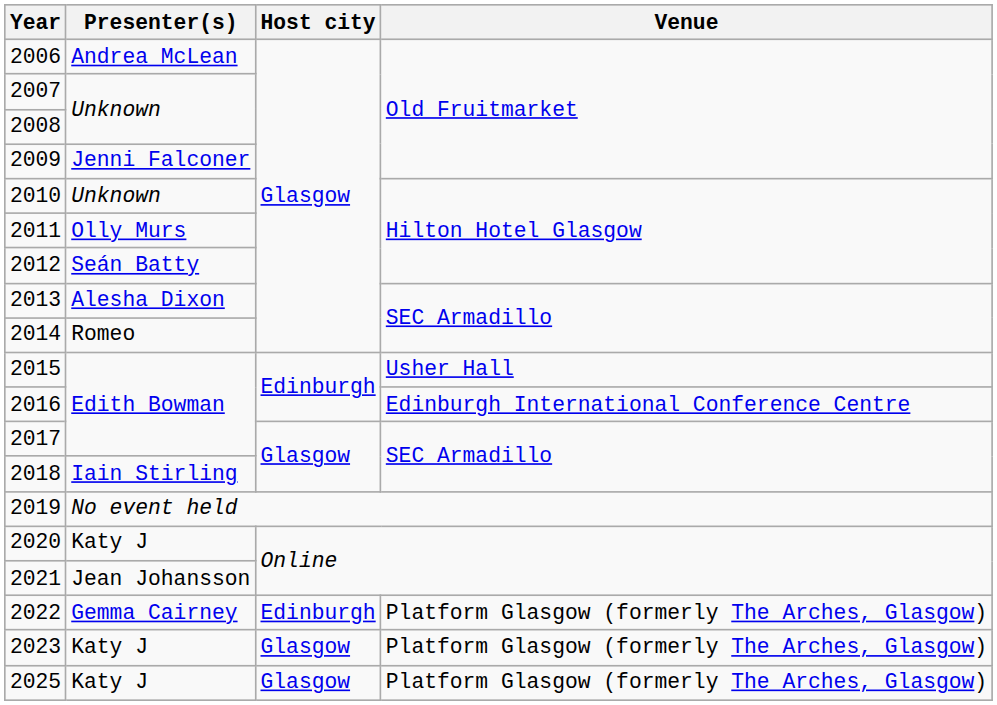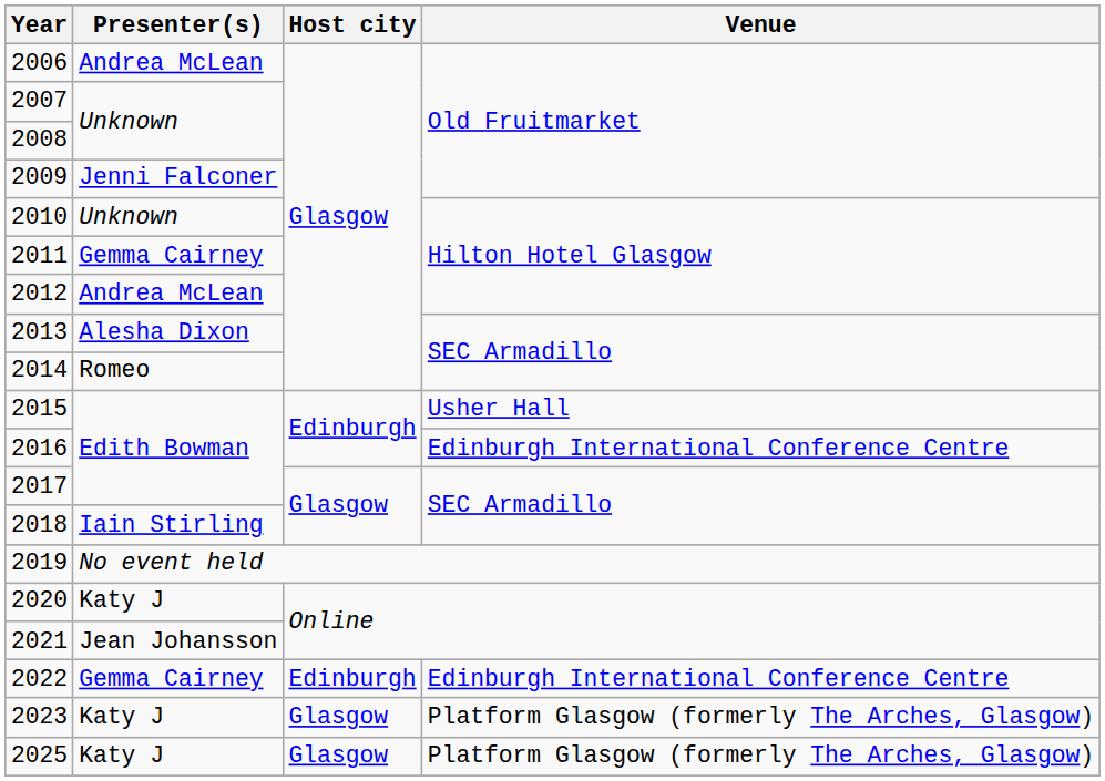2011 | Presenter(s): Olly Murs -> Gemma Cairney
2012 | Presenter(s): Seán Batty -> Andrea McLean
2022 | Venue: Platform Glasgow (formerly The Arches, Glasgow) -> Edinburgh International Conference Centre
